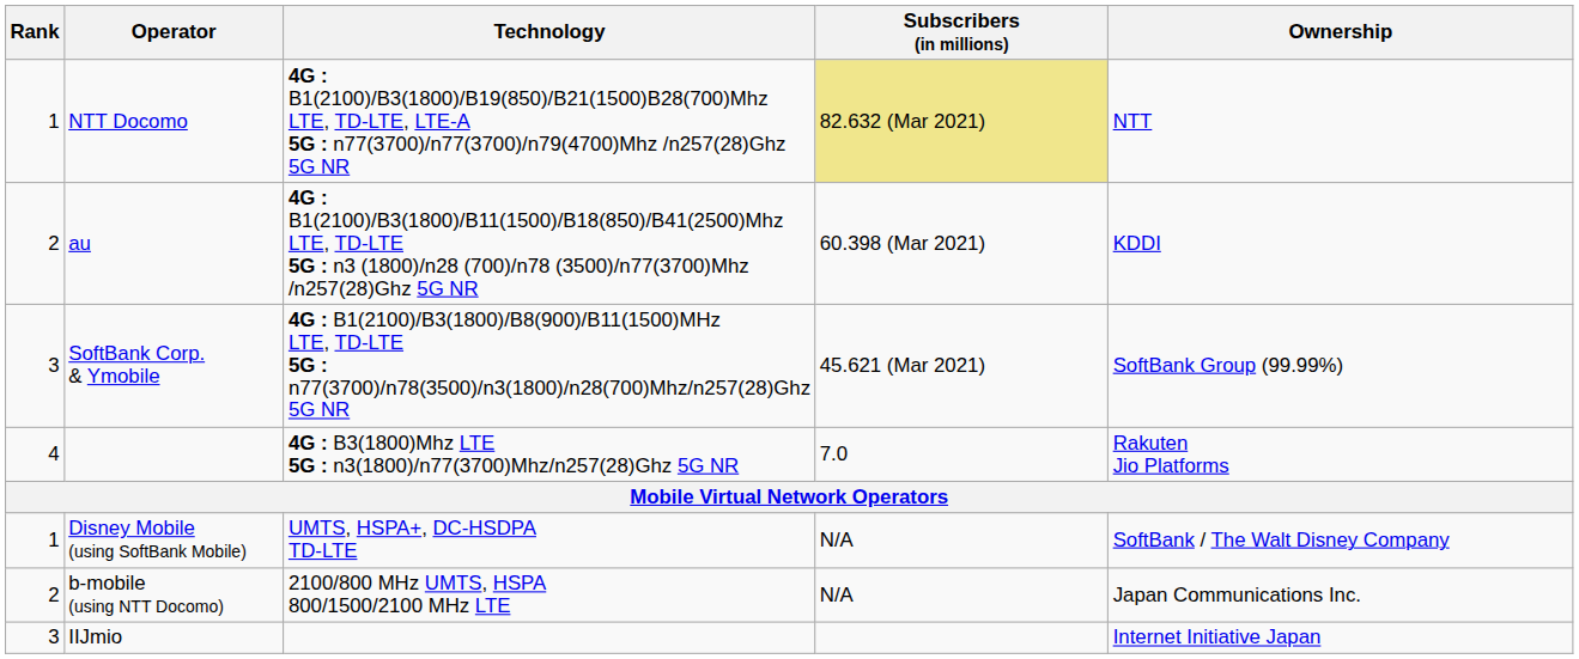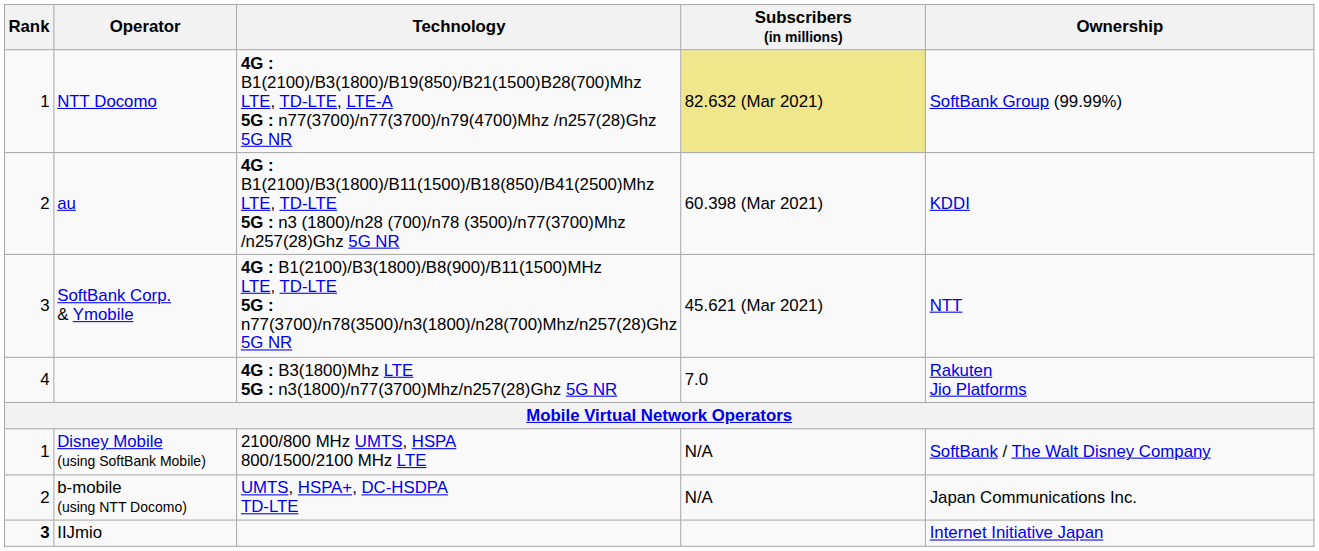NTT Docomo | Ownership: NTT -> SoftBank Group (99.99%)
SoftBank Corp. & Ymobile | Ownership: SoftBank Group (99.99%) -> NTT
Disney Mobile (using SoftBank Mobile) | Technology: UMTS, HSPA+, DC-HSDPA TD-LTE -> 2100/800 MHz UMTS, HSPA 800/1500/2100 MHz LTE
b-mobile (using NTT Docomo) | Technology: 2100/800 MHz UMTS, HSPA 800/1500/2100 MHz LTE -> UMTS, HSPA+, DC-HSDPA TD-LTE
IIJmio | Rank: normal -> bold
